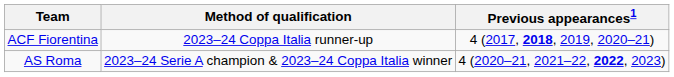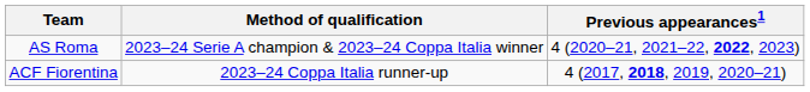rows swapped: AS Roma <-> ACF Fiorentina
